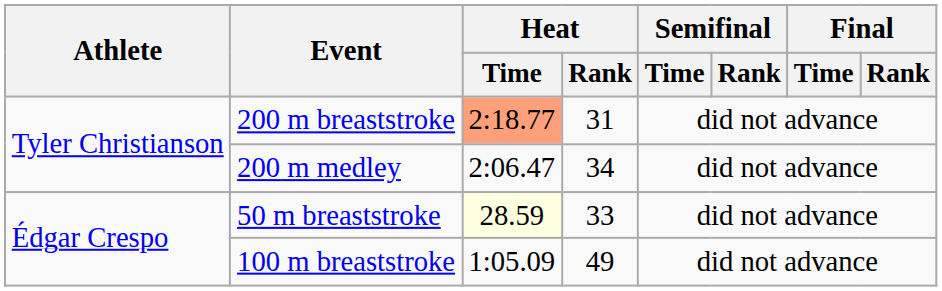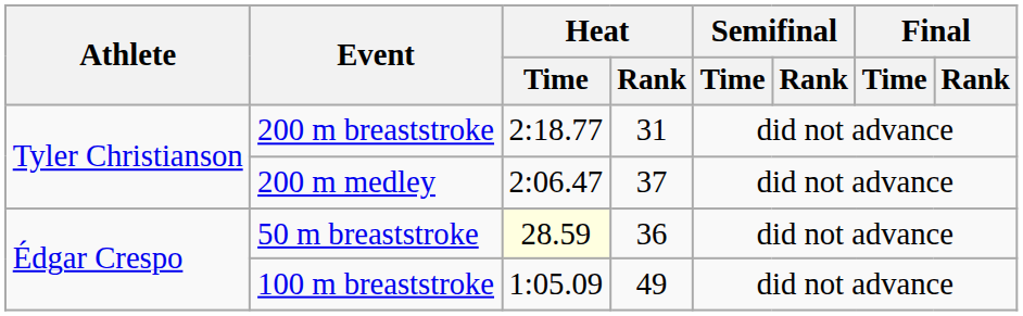200 m breaststroke | Heat / Time: lightsalmon background -> no background
200 m medley | Heat / Rank: 34 -> 37
50 m breaststroke | Heat / Rank: 33 -> 36
